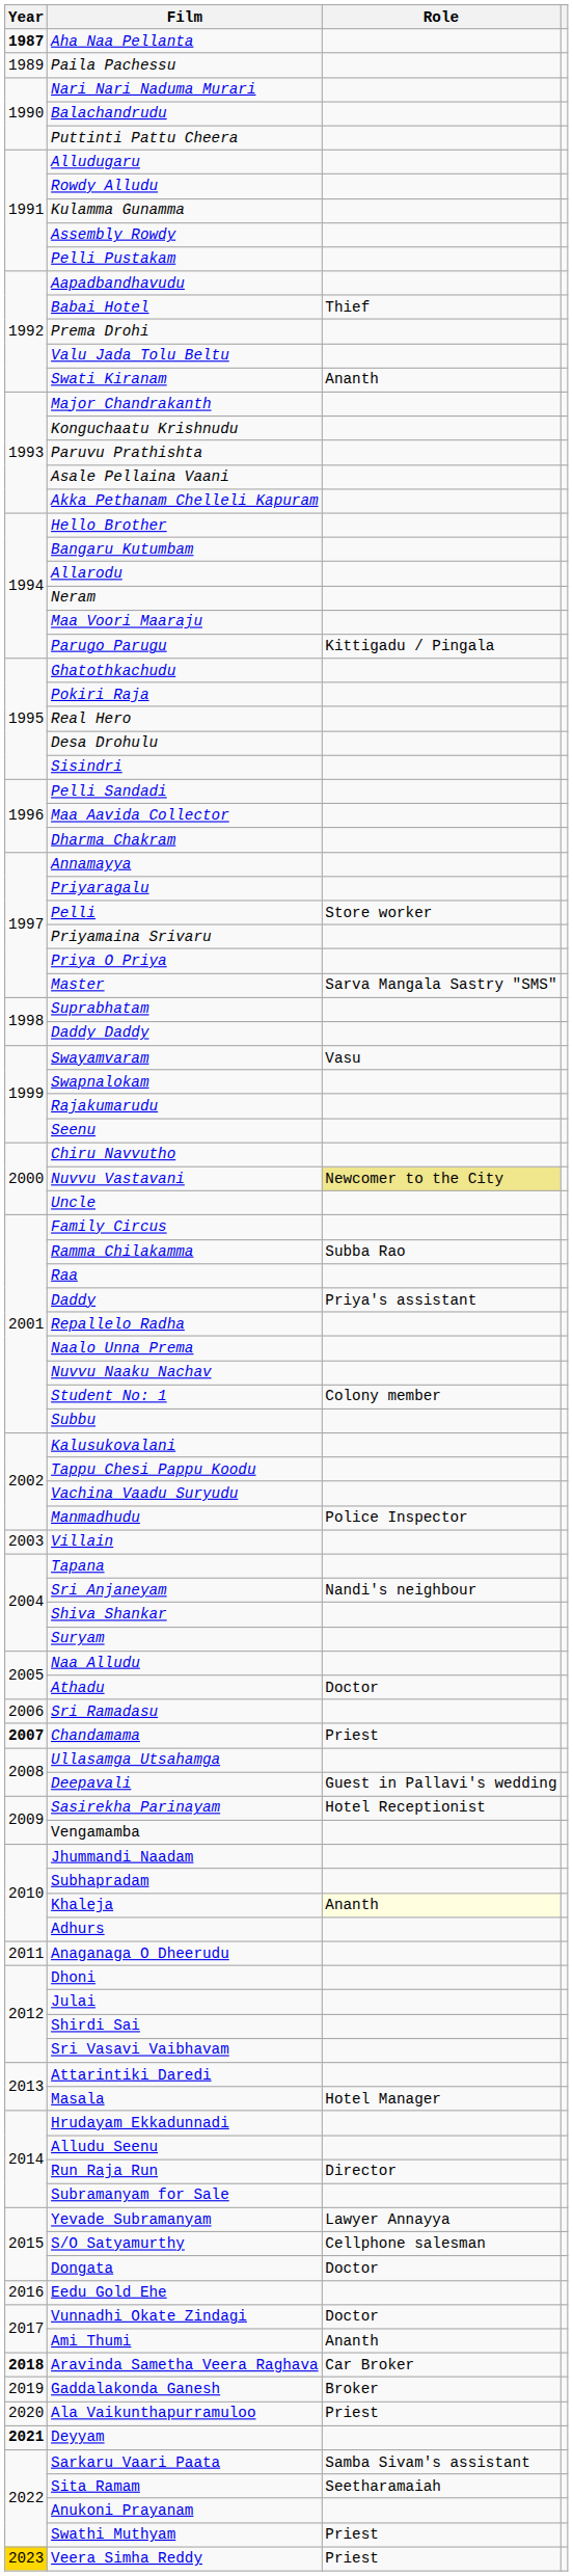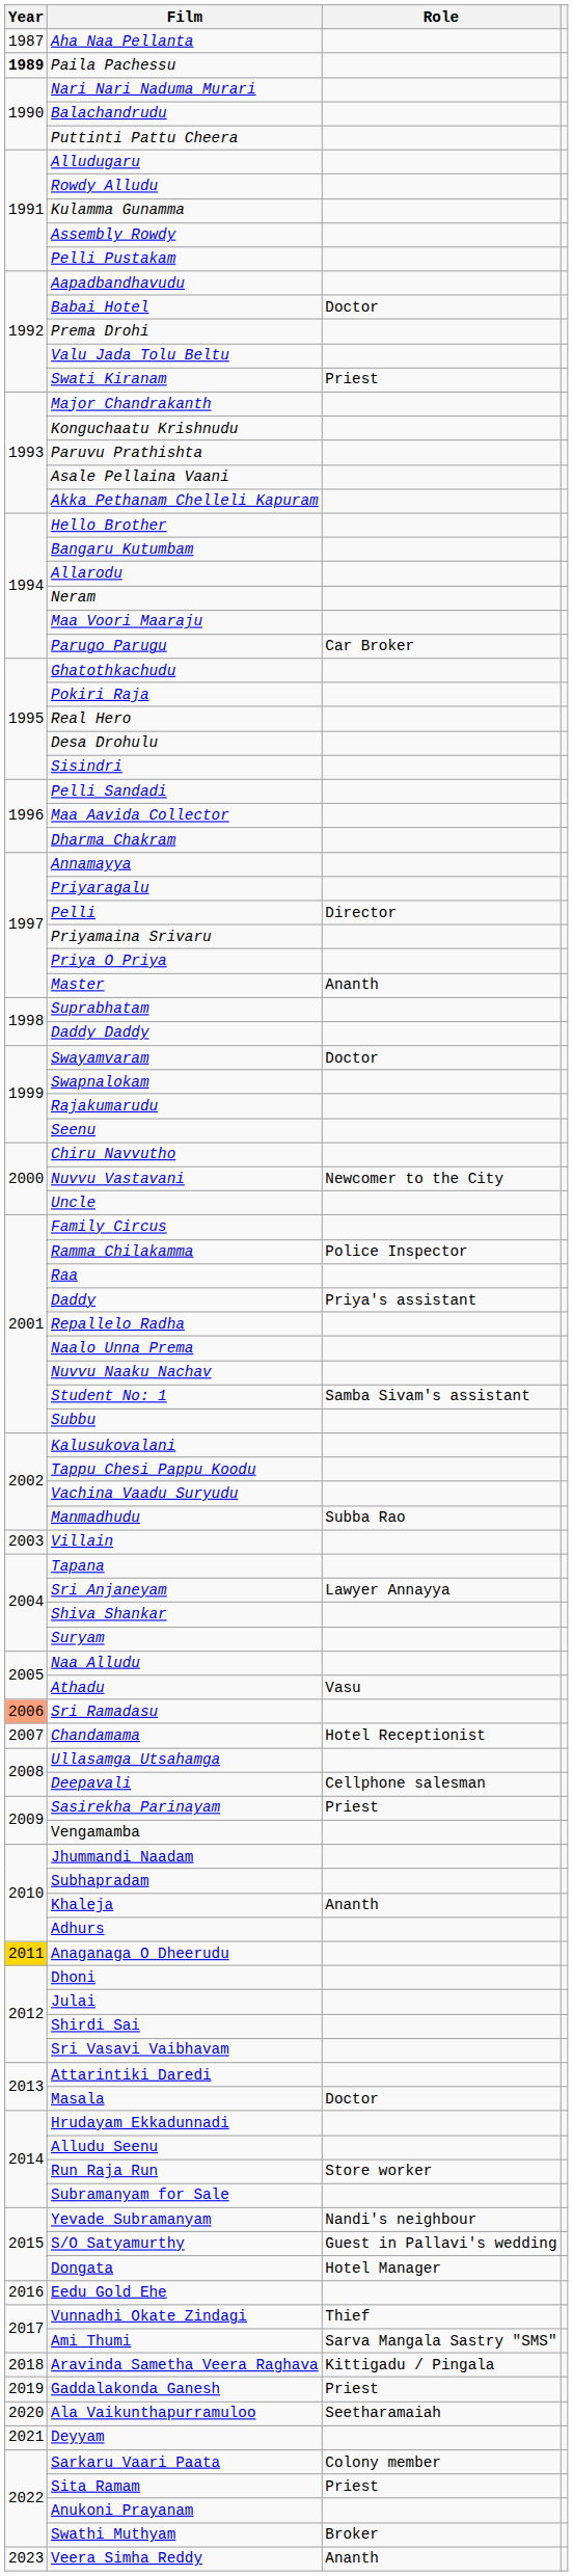Aha Naa Pellanta | Year: bold -> normal
Paila Pachessu | Year: normal -> bold
Babai Hotel | Role: Thief -> Doctor
Swati Kiranam | Role: Ananth -> Priest
Parugo Parugu | Role: Kittigadu / Pingala -> Car Broker
Pelli | Role: Store worker -> Director
Master | Role: Sarva Mangala Sastry "SMS" -> Ananth
Swayamvaram | Role: Vasu -> Doctor
Nuvvu Vastavani | Role: khaki background -> no background
Ramma Chilakamma | Role: Subba Rao -> Police Inspector
Student No: 1 | Role: Colony member -> Samba Sivam's assistant
Manmadhudu | Role: Police Inspector -> Subba Rao
Sri Anjaneyam | Role: Nandi's neighbour -> Lawyer Annayya
Athadu | Role: Doctor -> Vasu
Sri Ramadasu | Year: no background -> lightsalmon background
Chandamama | Year: bold -> normal
Chandamama | Role: Priest -> Hotel Receptionist
Deepavali | Role: Guest in Pallavi's wedding -> Cellphone salesman
Sasirekha Parinayam | Role: Hotel Receptionist -> Priest
Khaleja | Role: lightyellow background -> no background
Anaganaga O Dheerudu | Year: no background -> gold background
Masala | Role: Hotel Manager -> Doctor
Run Raja Run | Role: Director -> Store worker
Yevade Subramanyam | Role: Lawyer Annayya -> Nandi's neighbour
S/O Satyamurthy | Role: Cellphone salesman -> Guest in Pallavi's wedding
Dongata | Role: Doctor -> Hotel Manager
Vunnadhi Okate Zindagi | Role: Doctor -> Thief
Ami Thumi | Role: Ananth -> Sarva Mangala Sastry "SMS"
Aravinda Sametha Veera Raghava | Year: bold -> normal
Aravinda Sametha Veera Raghava | Role: Car Broker -> Kittigadu / Pingala
Gaddalakonda Ganesh | Role: Broker -> Priest
Ala Vaikunthapurramuloo | Role: Priest -> Seetharamaiah
Deyyam | Year: bold -> normal
Sarkaru Vaari Paata | Role: Samba Sivam's assistant -> Colony member
Sita Ramam | Role: Seetharamaiah -> Priest
Swathi Muthyam | Role: Priest -> Broker
Veera Simha Reddy | Year: gold background -> no background
Veera Simha Reddy | Role: Priest -> Ananth
